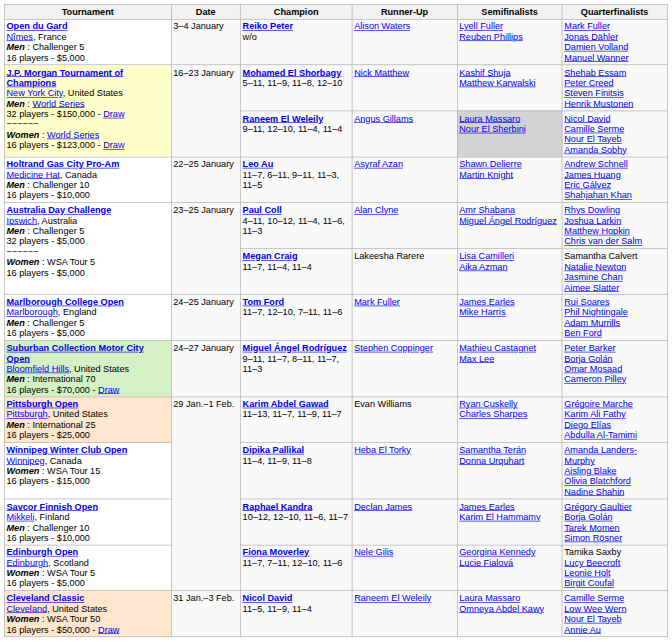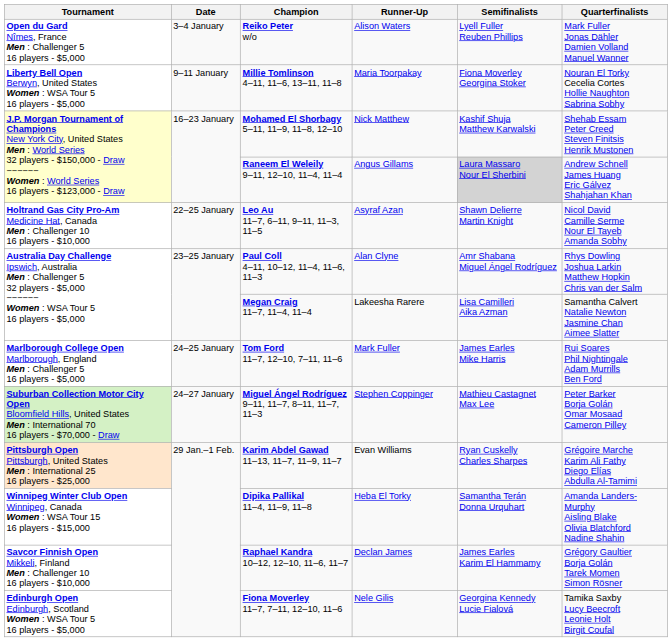+ row: Liberty Bell Open Berwyn, United States Women : WSA Tour 5 16 players - $5,000 | 9–11 January | Millie Tomlinson 4–11, 11–6, 13–11, 11–8 | Maria Toorpakay | Fiona Moverley Georgina Stoker | Nouran El Torky Cecelia Cortes Hollie Naughton Sabrina Sobhy
Raneem El Weleily 9–11, 12–10, 11–4, 11–4 | Quarterfinalists: Nicol David Camille Serme Nour El Tayeb Amanda Sobhy -> Andrew Schnell James Huang Eric Gálvez Shahjahan Khan
Leo Au 11–7, 6–11, 9–11, 11–3, 11–5 | Quarterfinalists: Andrew Schnell James Huang Eric Gálvez Shahjahan Khan -> Nicol David Camille Serme Nour El Tayeb Amanda Sobhy
- row: Cleveland Classic Cleveland, United States Women : WSA Tour 50 16 players - $50,000 - Draw | 31 Jan.–3 Feb. | Nicol David 11–5, 11–9, 11–4 | Raneem El Weleily | Laura Massaro Omneya Abdel Kawy | Camille Serme Low Wee Wern Nour El Tayeb Annie Au
